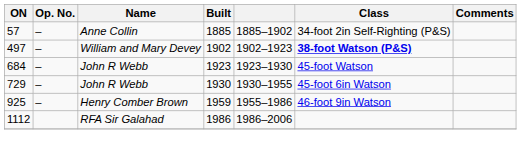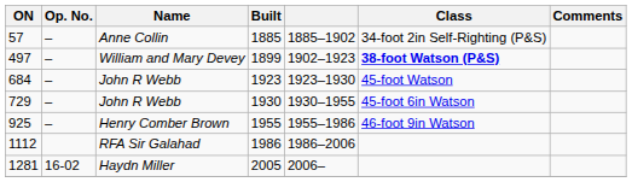497 | Built: 1902 -> 1899
925 | Built: 1959 -> 1955
+ row: 1281 | 16-02 | Haydn Miller | 2005 | 2006–
